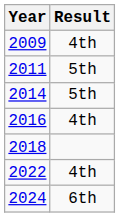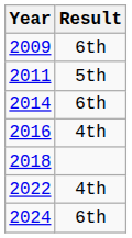2009 | Result: 4th -> 6th
2014 | Result: 5th -> 6th
